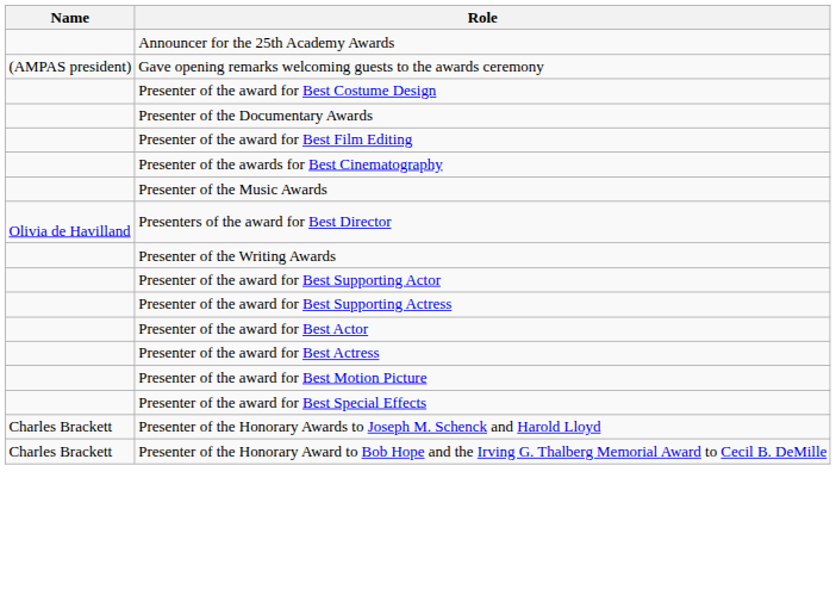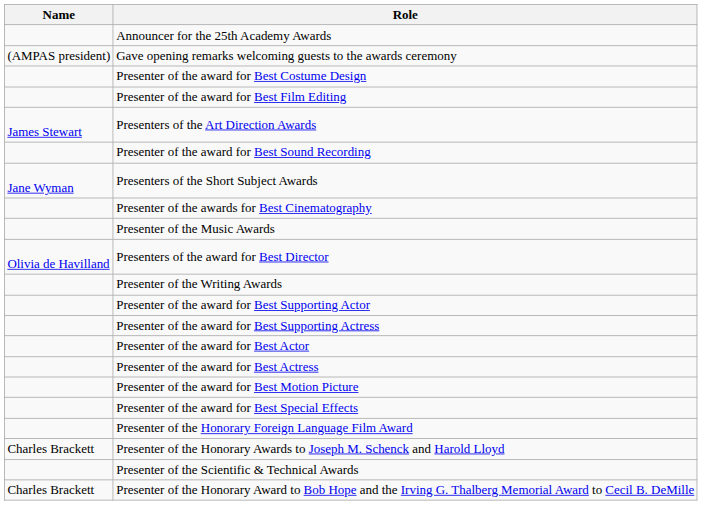- row: Presenter of the Documentary Awards
+ row: James Stewart | Presenters of the Art Direction Awards
+ row: Presenter of the award for Best Sound Recording
+ row: Jane Wyman | Presenters of the Short Subject Awards
+ row: Presenter of the Honorary Foreign Language Film Award
+ row: Presenter of the Scientific & Technical Awards
